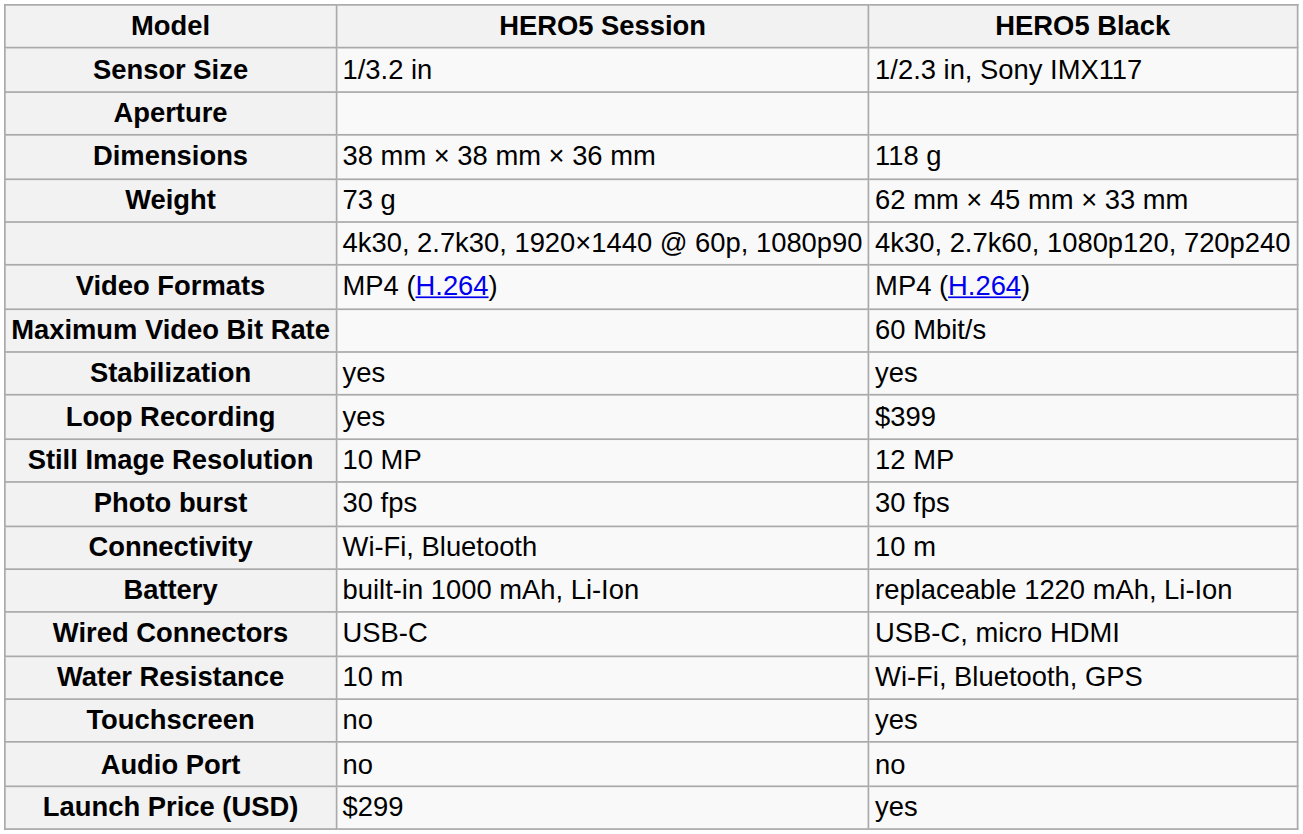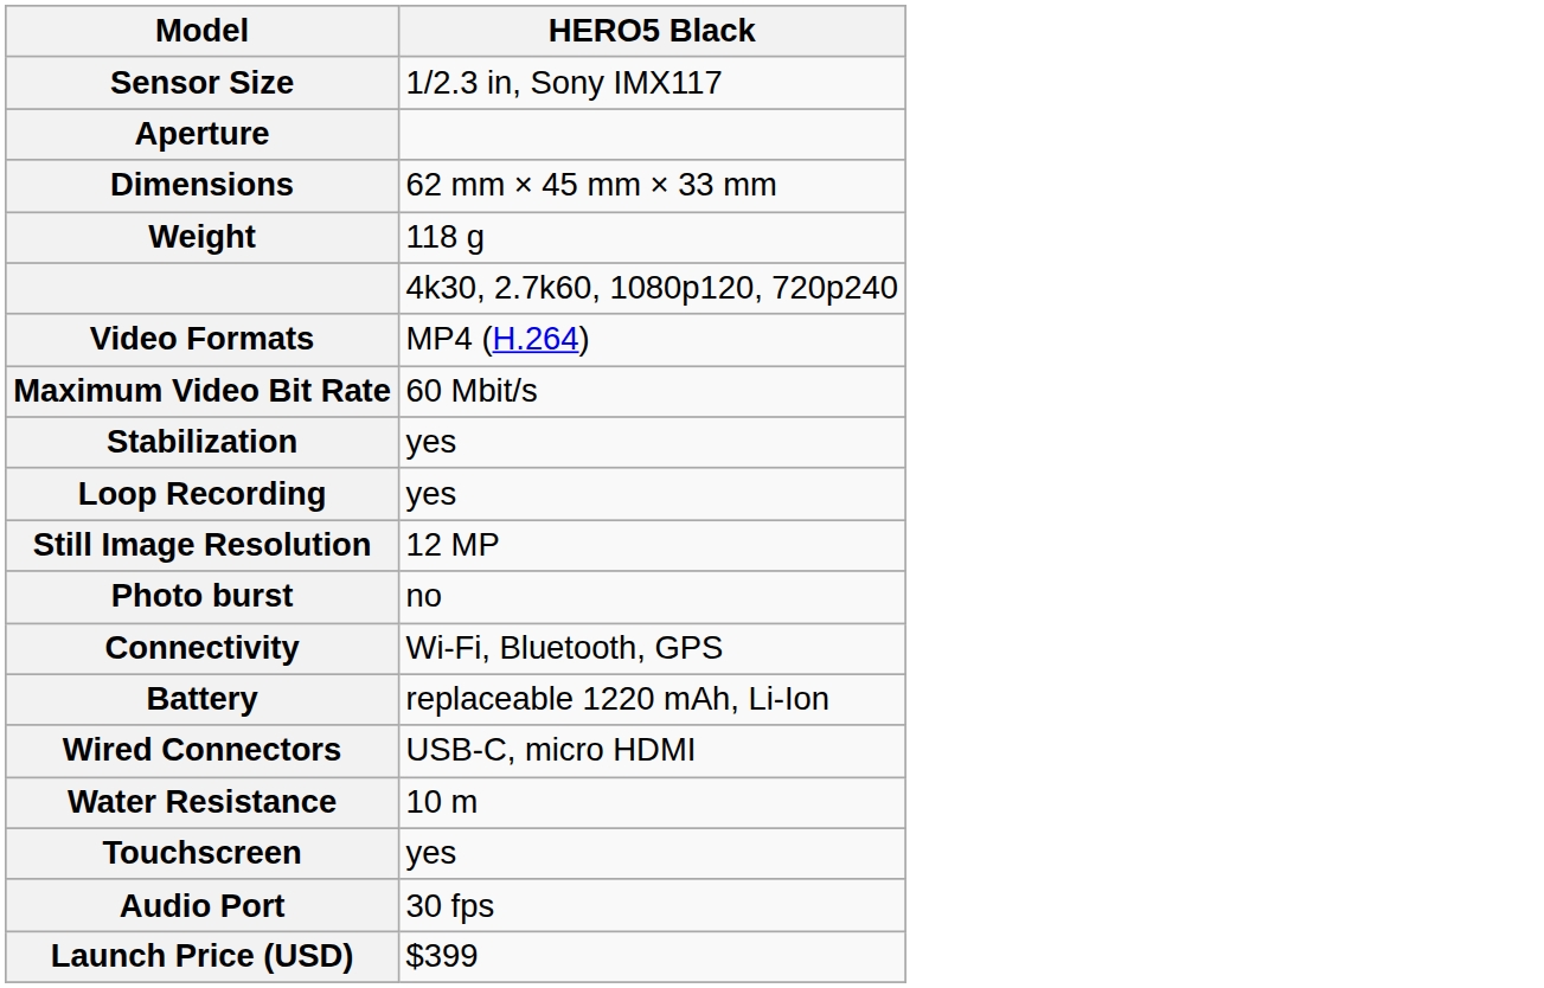- column: HERO5 Session | 1/3.2 in | 38 mm × 38 mm × 36 mm | 73 g | 4k30, 2.7k30, 1920×1440 @ 60p, 1080p90 | MP4 (H.264) | yes | yes | 10 MP | 30 fps | Wi-Fi, Bluetooth | built-in 1000 mAh, Li-Ion | USB-C | 10 m | no | no | $299
Dimensions | HERO5 Black: 118 g -> 62 mm × 45 mm × 33 mm
Weight | HERO5 Black: 62 mm × 45 mm × 33 mm -> 118 g
Loop Recording | HERO5 Black: $399 -> yes
Photo burst | HERO5 Black: 30 fps -> no
Connectivity | HERO5 Black: 10 m -> Wi-Fi, Bluetooth, GPS
Water Resistance | HERO5 Black: Wi-Fi, Bluetooth, GPS -> 10 m
Audio Port | HERO5 Black: no -> 30 fps
Launch Price (USD) | HERO5 Black: yes -> $399
